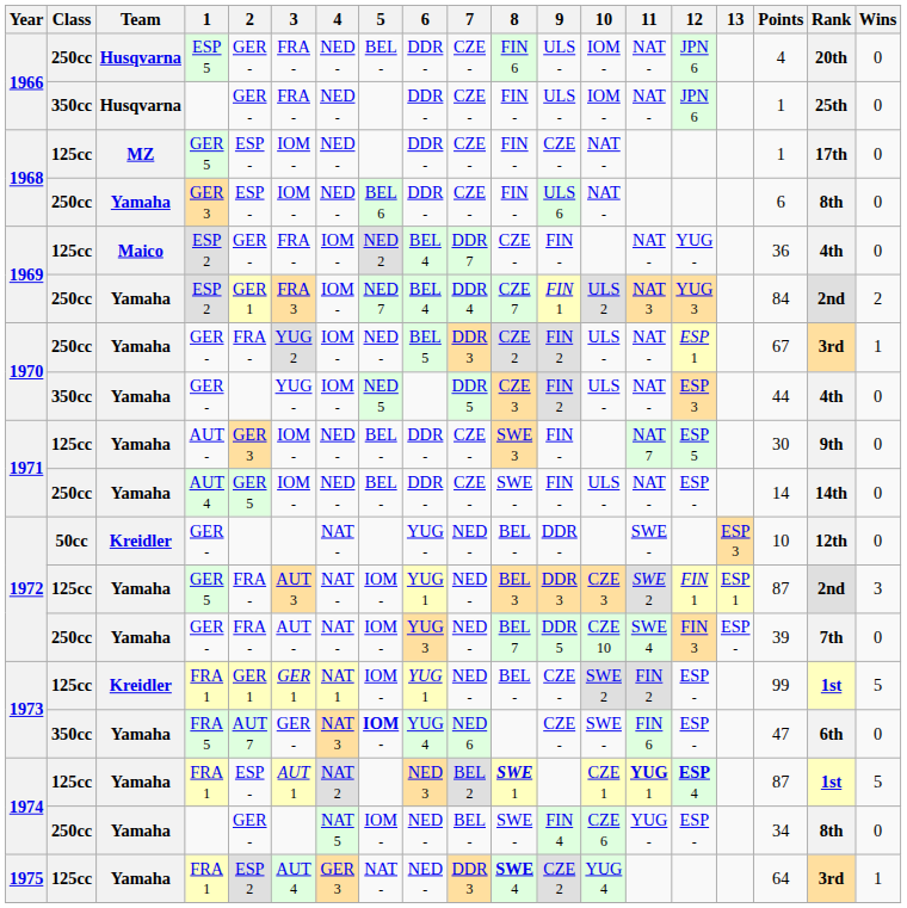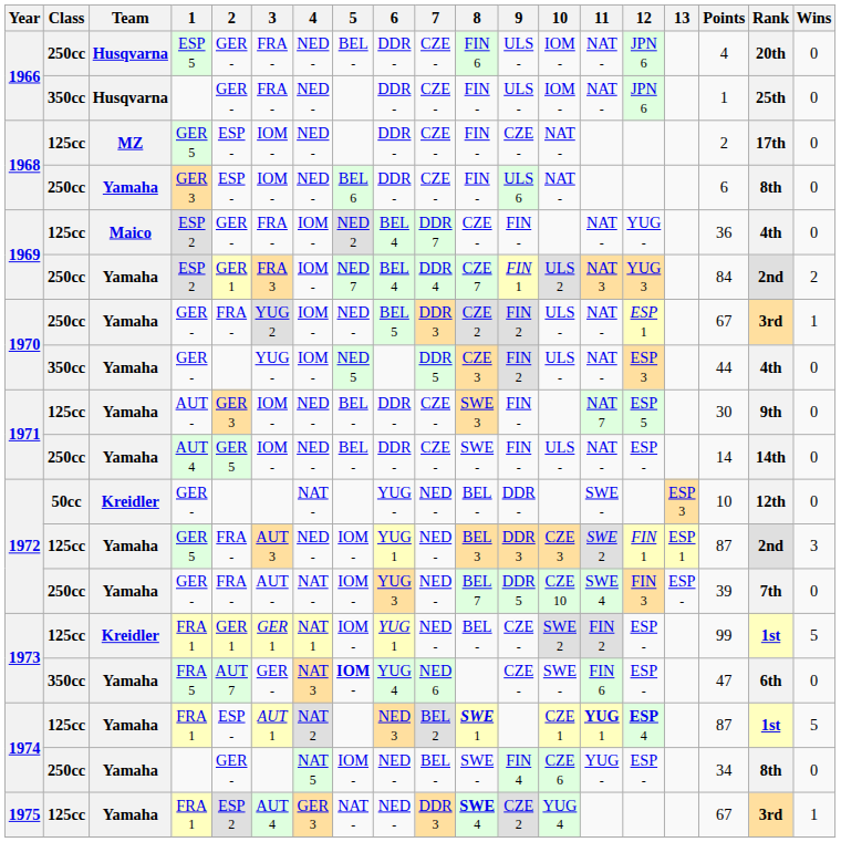1968 / GER 5 | Points: 1 -> 2
1972 / GER 5 | 4: NAT - -> NED -
1975 / FRA 1 | Points: 64 -> 67
